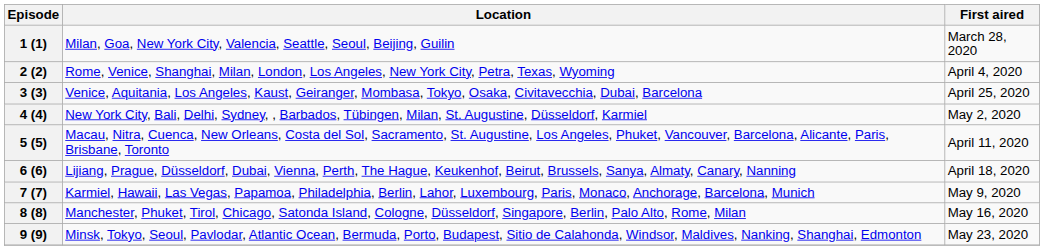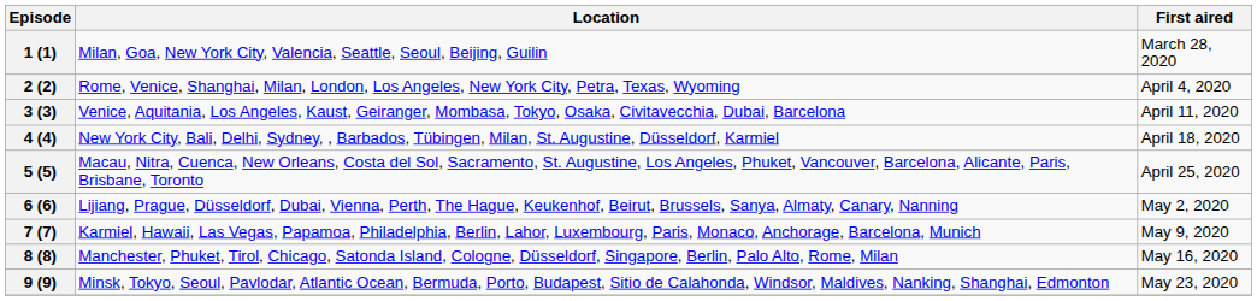3 (3) | First aired: April 25, 2020 -> April 11, 2020
4 (4) | First aired: May 2, 2020 -> April 18, 2020
5 (5) | First aired: April 11, 2020 -> April 25, 2020
6 (6) | First aired: April 18, 2020 -> May 2, 2020
